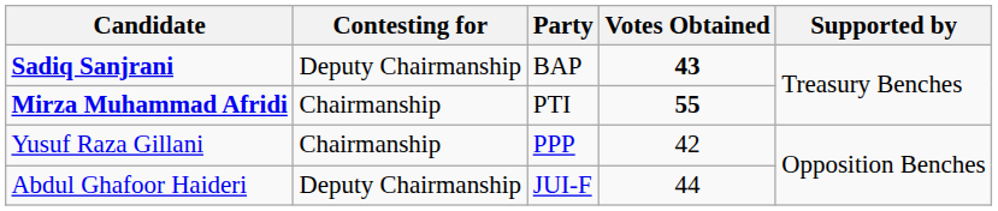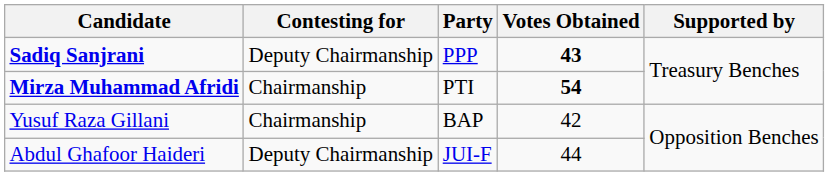Sadiq Sanjrani | Party: BAP -> PPP
Mirza Muhammad Afridi | Votes Obtained: 55 -> 54
Yusuf Raza Gillani | Party: PPP -> BAP
